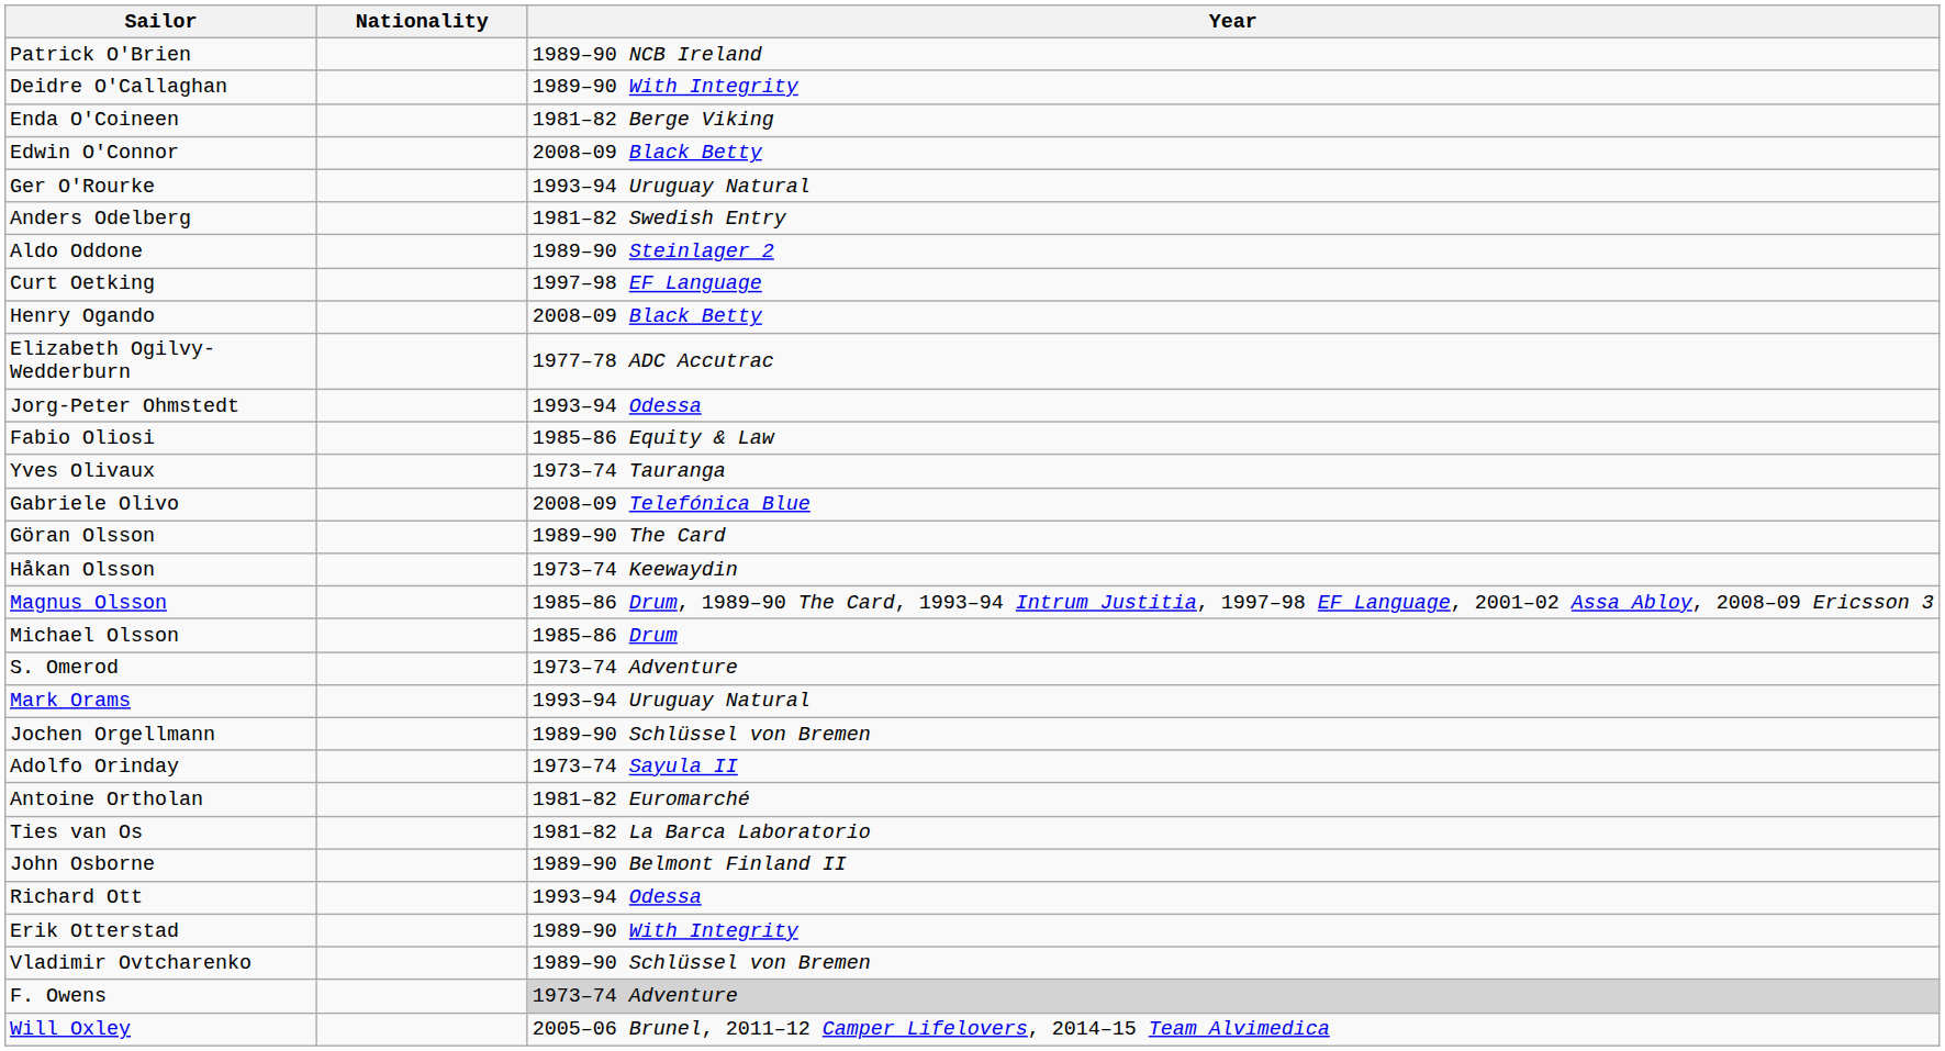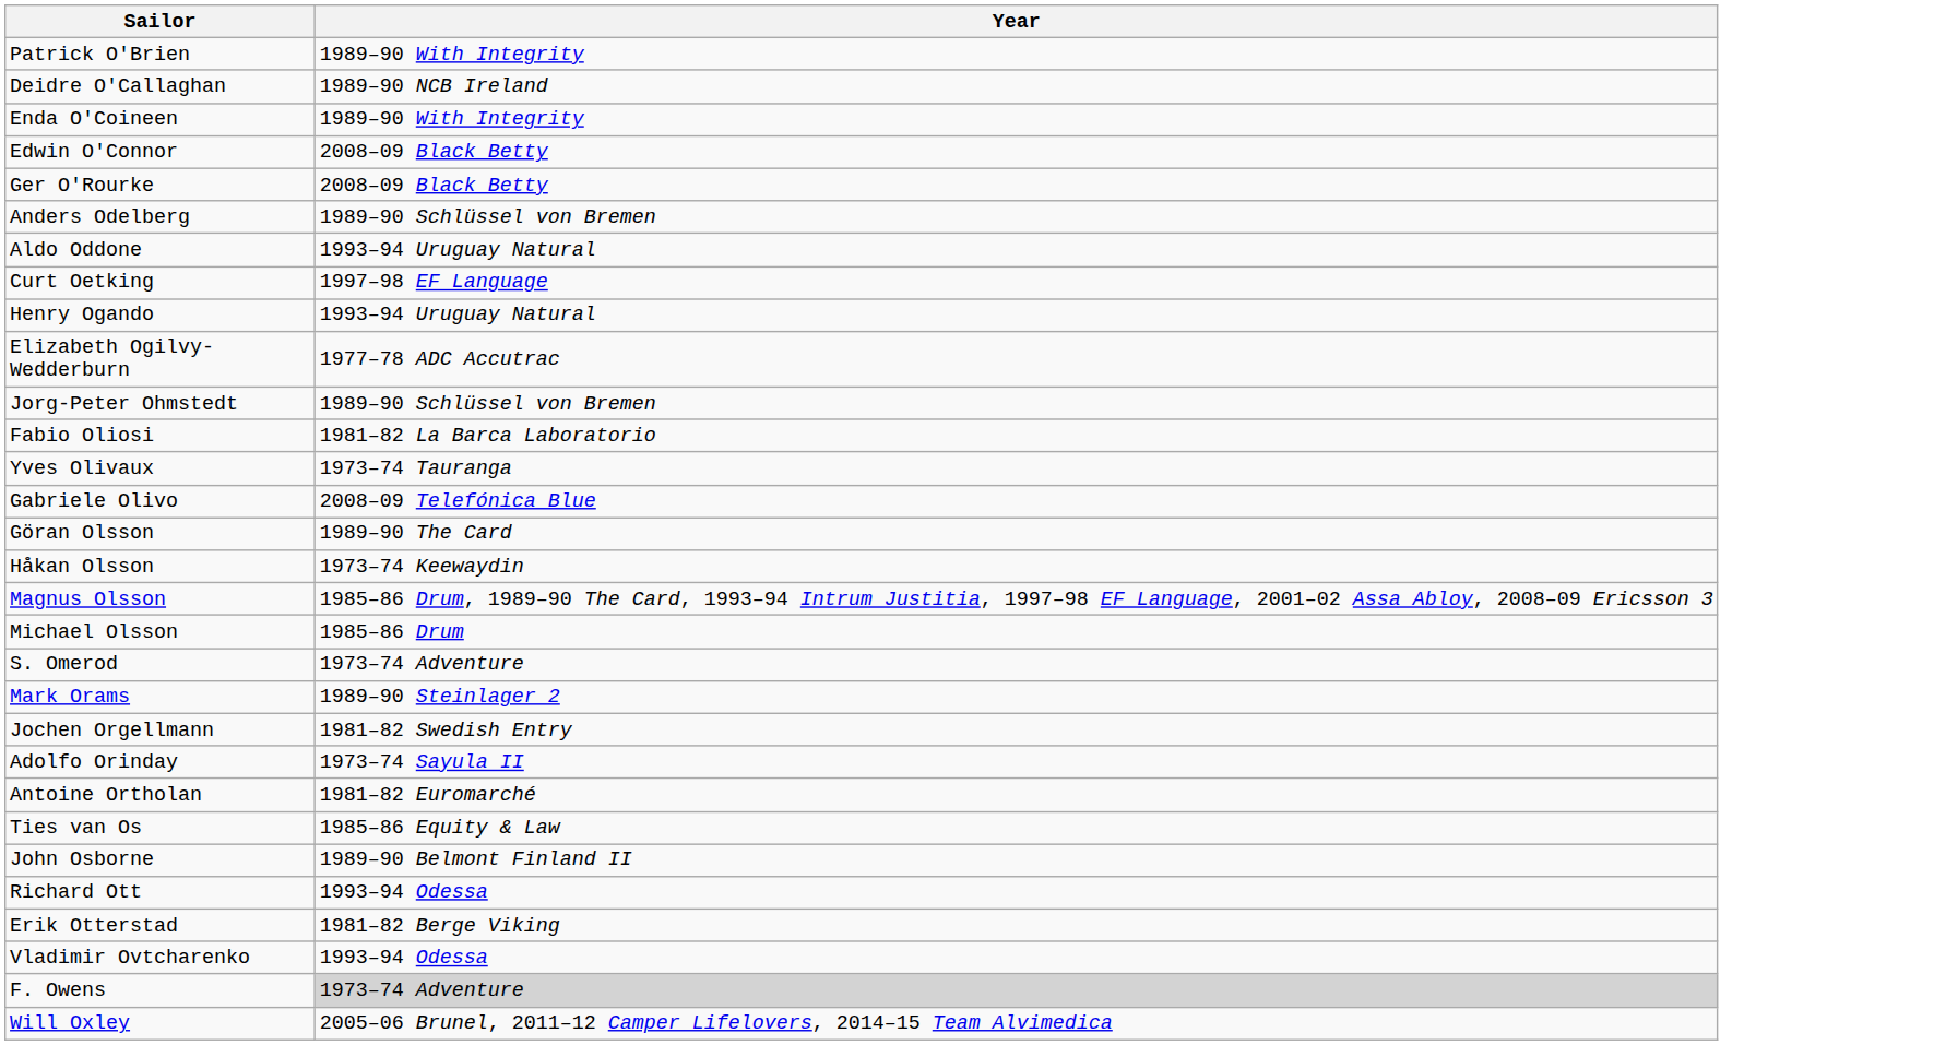- column: Nationality
Patrick O'Brien | Year: 1989–90 NCB Ireland -> 1989–90 With Integrity
Deidre O'Callaghan | Year: 1989–90 With Integrity -> 1989–90 NCB Ireland
Enda O'Coineen | Year: 1981–82 Berge Viking -> 1989–90 With Integrity
Ger O'Rourke | Year: 1993–94 Uruguay Natural -> 2008–09 Black Betty
Anders Odelberg | Year: 1981–82 Swedish Entry -> 1989–90 Schlüssel von Bremen
Aldo Oddone | Year: 1989–90 Steinlager 2 -> 1993–94 Uruguay Natural
Henry Ogando | Year: 2008–09 Black Betty -> 1993–94 Uruguay Natural
Jorg-Peter Ohmstedt | Year: 1993–94 Odessa -> 1989–90 Schlüssel von Bremen
Fabio Oliosi | Year: 1985–86 Equity & Law -> 1981–82 La Barca Laboratorio
Mark Orams | Year: 1993–94 Uruguay Natural -> 1989–90 Steinlager 2
Jochen Orgellmann | Year: 1989–90 Schlüssel von Bremen -> 1981–82 Swedish Entry
Ties van Os | Year: 1981–82 La Barca Laboratorio -> 1985–86 Equity & Law
Erik Otterstad | Year: 1989–90 With Integrity -> 1981–82 Berge Viking
Vladimir Ovtcharenko | Year: 1989–90 Schlüssel von Bremen -> 1993–94 Odessa
